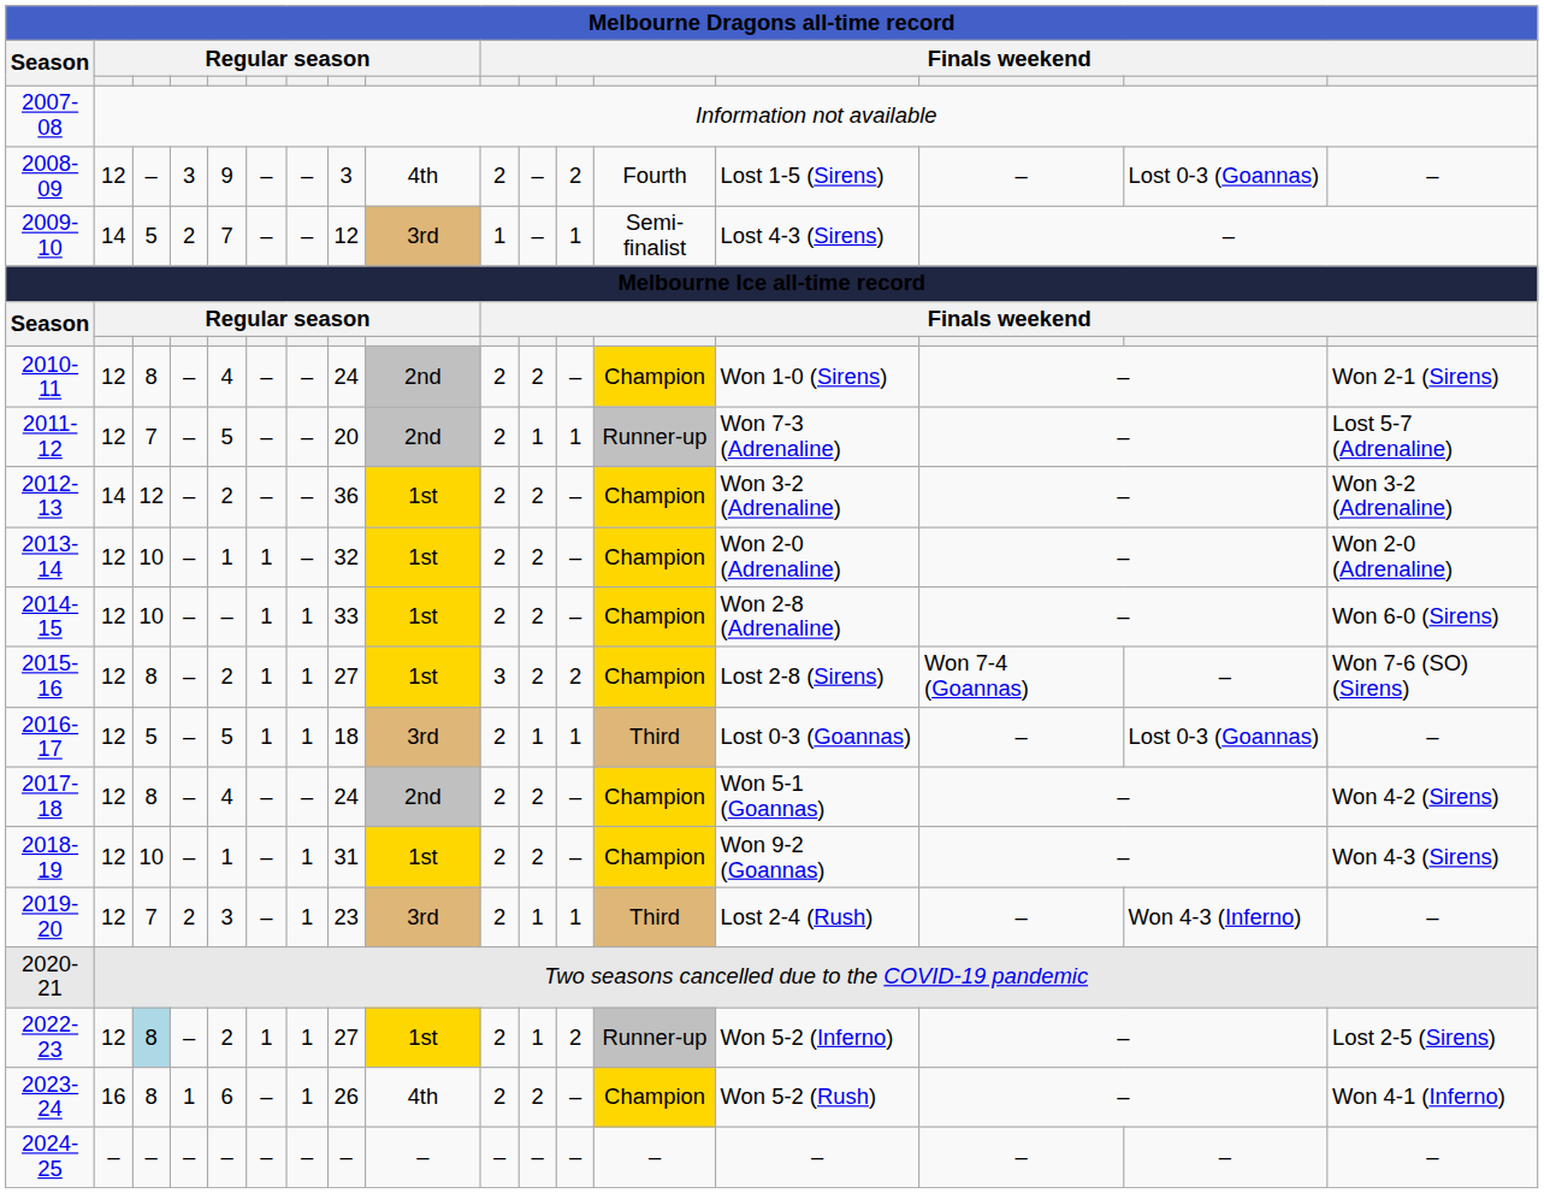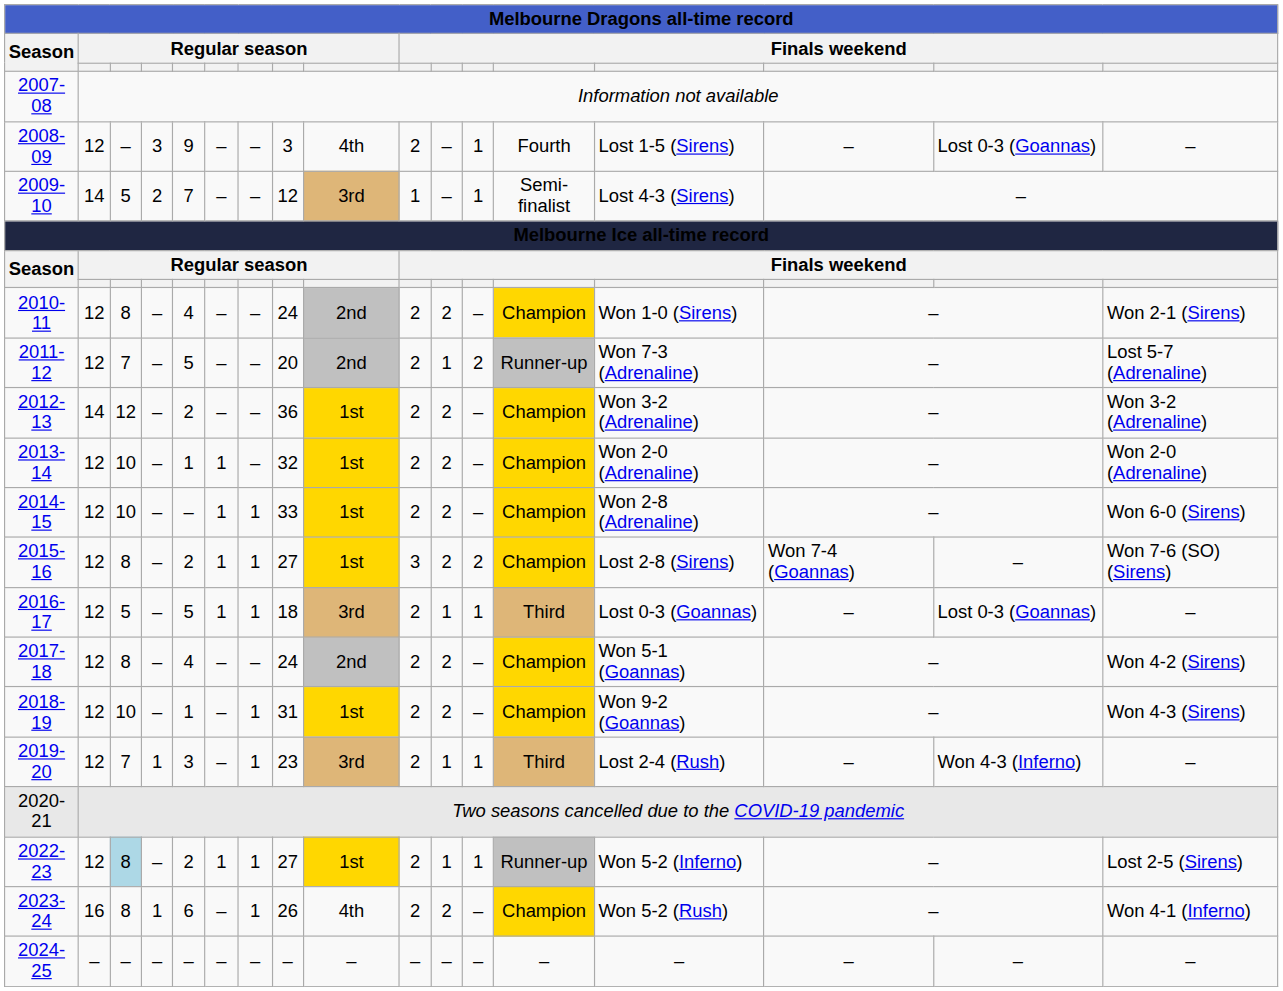2008-09 | column 12: 2 -> 1
2011-12 | column 12: 1 -> 2
2019-20 | column 4: 2 -> 1
2022-23 | column 12: 2 -> 1
